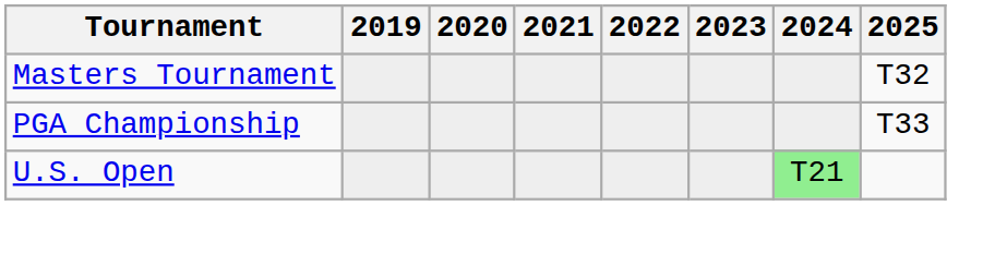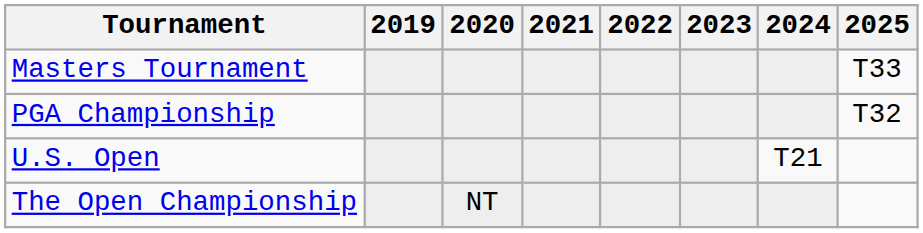Masters Tournament | 2025: T32 -> T33
PGA Championship | 2025: T33 -> T32
U.S. Open | 2024: lightgreen background -> no background
+ row: The Open Championship | NT
